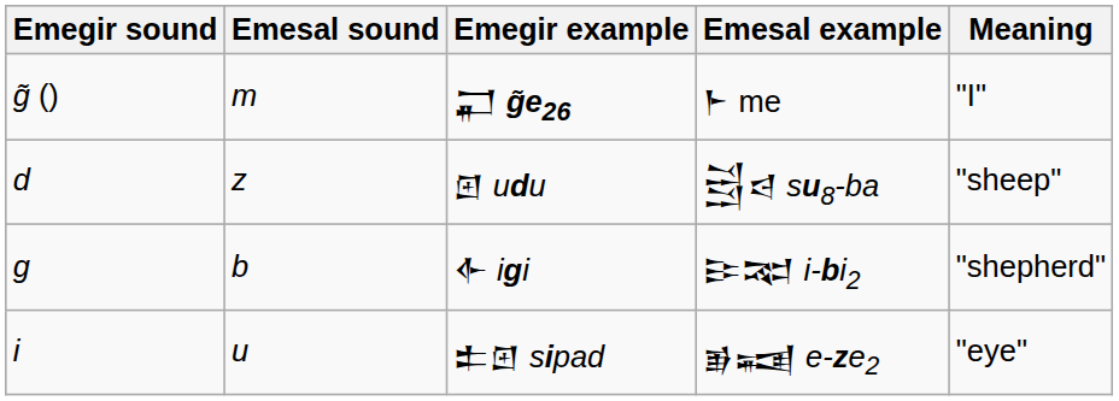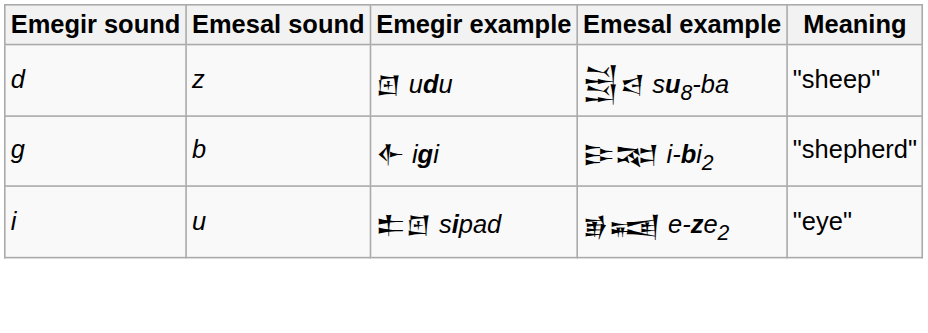- row: g̃ () | m | 𒂷 g̃e26 | 𒈨 me | "I"
